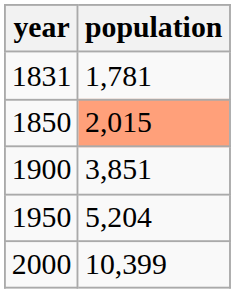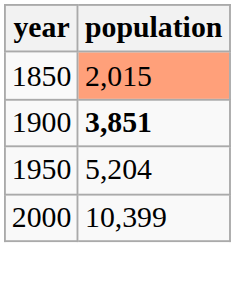- row: 1831 | 1,781
1900 | population: normal -> bold
